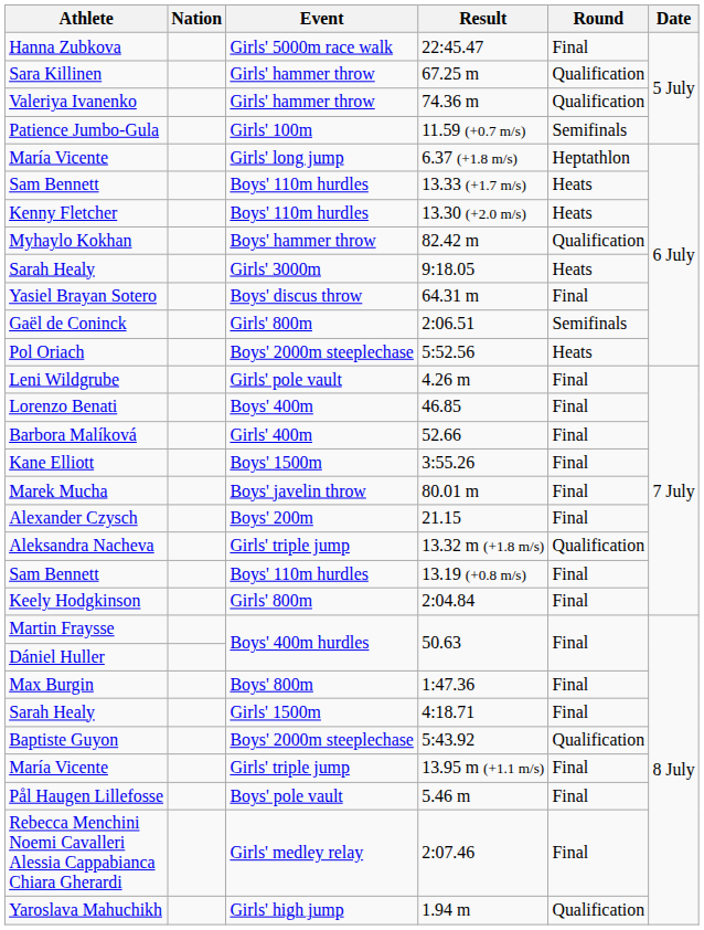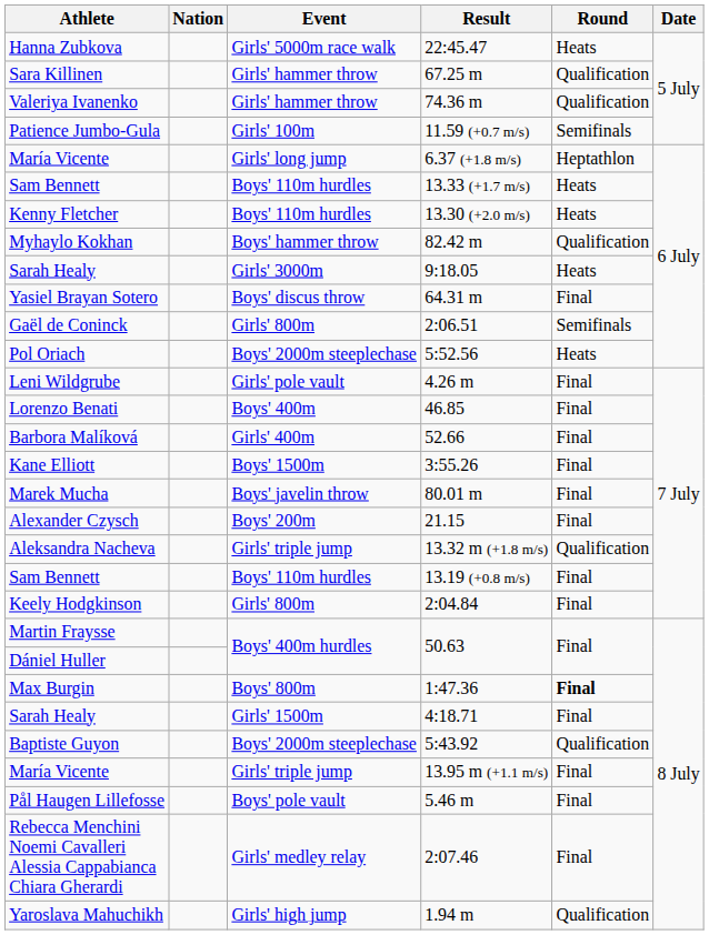Hanna Zubkova | Round: Final -> Heats
Max Burgin | Round: normal -> bold
